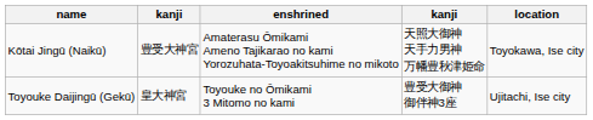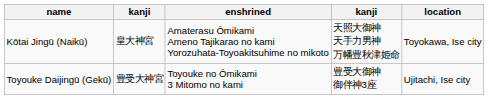Kōtai Jingū (Naikū) | column 2: 豊受大神宮 -> 皇大神宮
Toyouke Daijingū (Gekū) | column 2: 皇大神宮 -> 豊受大神宮
